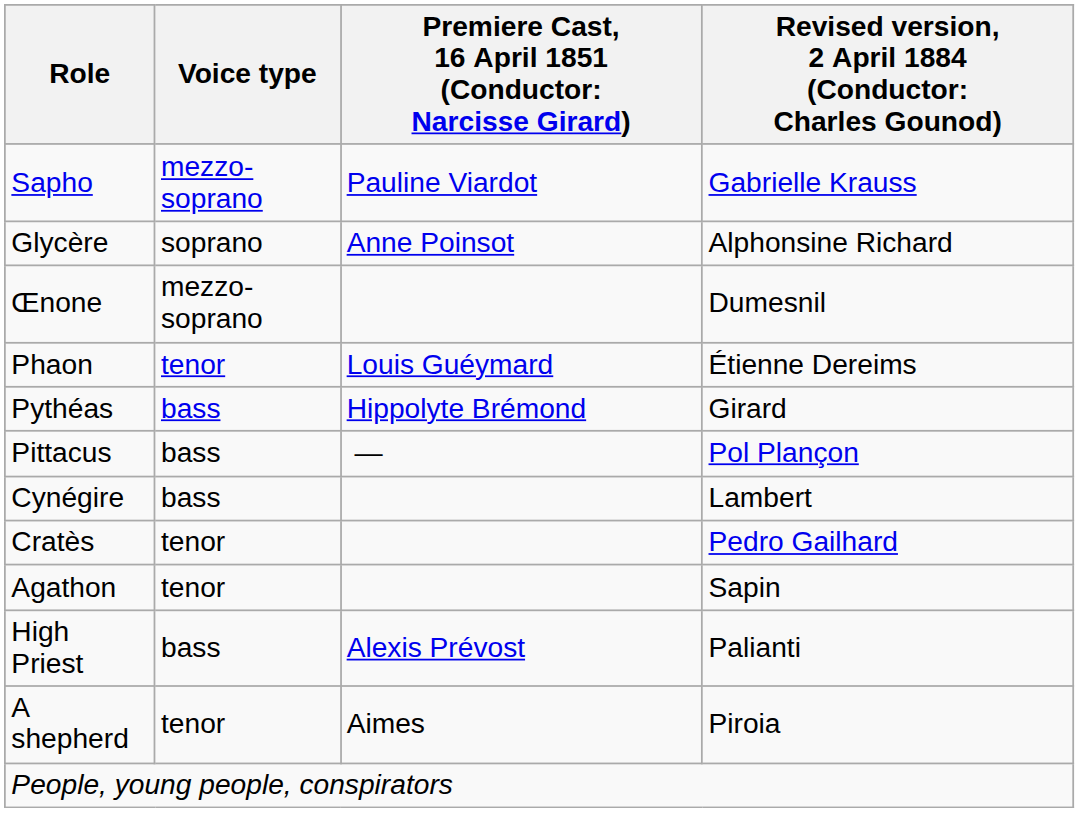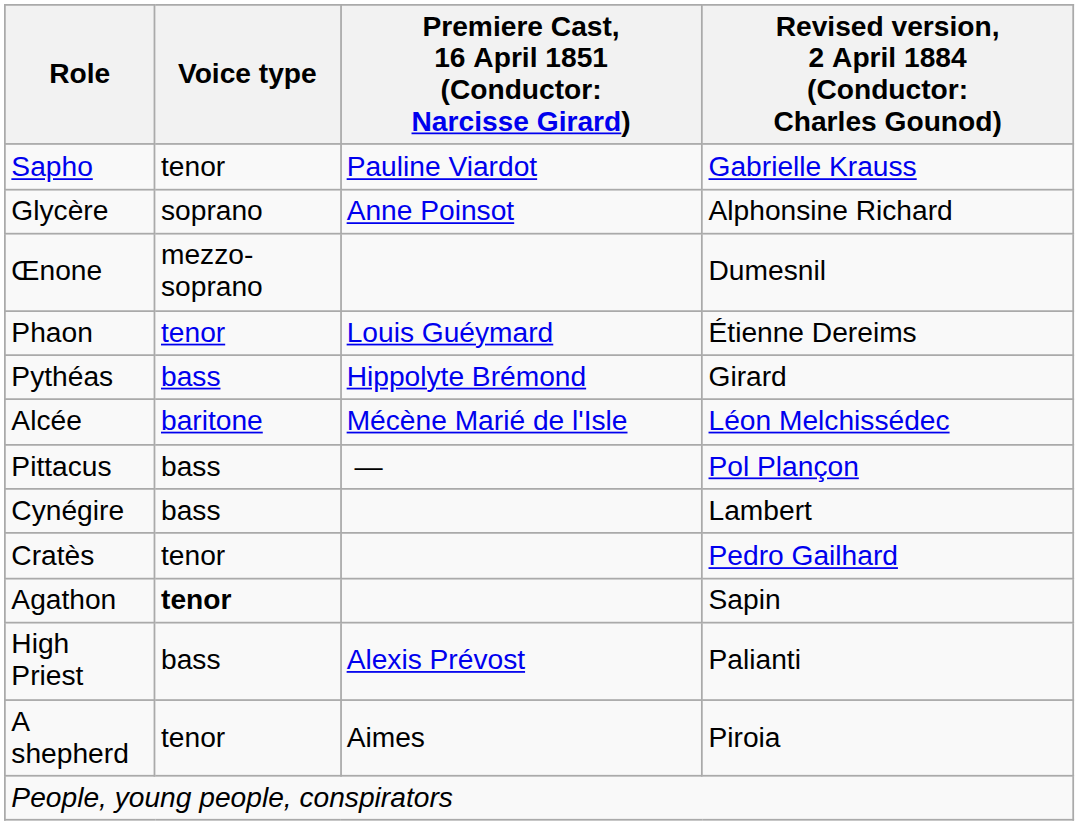Sapho | Voice type: mezzo-soprano -> tenor
+ row: Alcée | baritone | Mécène Marié de l'Isle | Léon Melchissédec
Agathon | Voice type: normal -> bold
